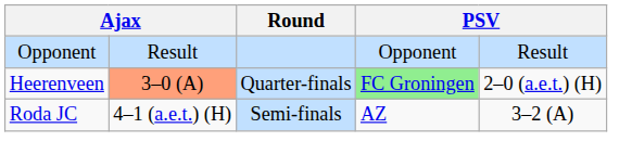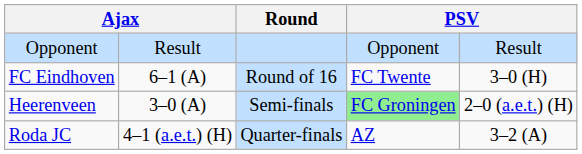+ row: FC Eindhoven | 6–1 (A) | Round of 16 | FC Twente | 3–0 (H)
Heerenveen | column 2: lightsalmon background -> no background
Heerenveen | Round: Quarter-finals -> Semi-finals
Roda JC | Round: Semi-finals -> Quarter-finals
